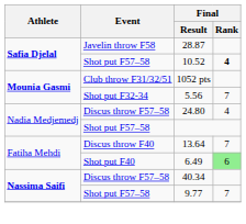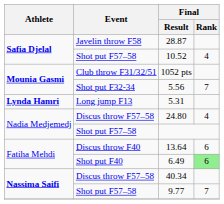10.52 | Final / Rank: bold -> normal
+ row: Lynda Hamri | Long jump F13 | 5.31
13.64 | Final / Rank: 7 -> 6
